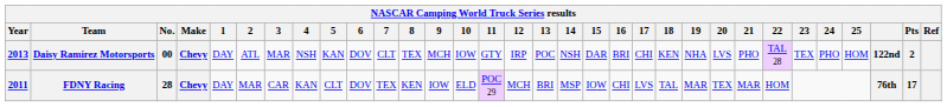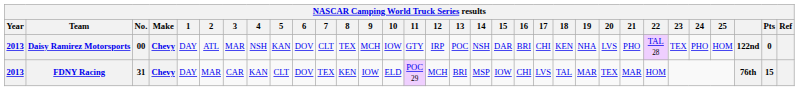Daisy Ramirez Motorsports | Pts: 2 -> 0
FDNY Racing | Year: 2011 -> 2013
FDNY Racing | No.: 28 -> 31
FDNY Racing | Pts: 17 -> 15
